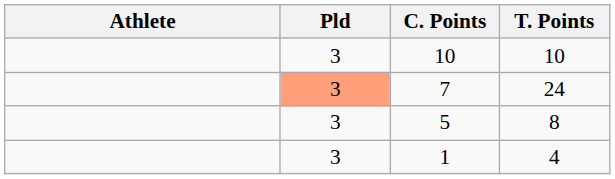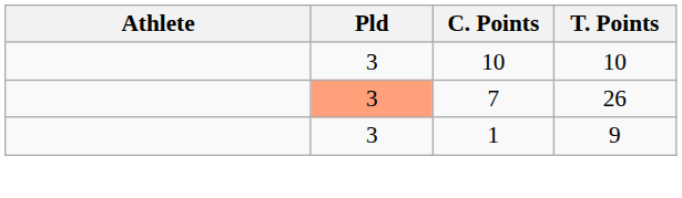7 | T. Points: 24 -> 26
- row: 3 | 5 | 8
1 | T. Points: 4 -> 9
